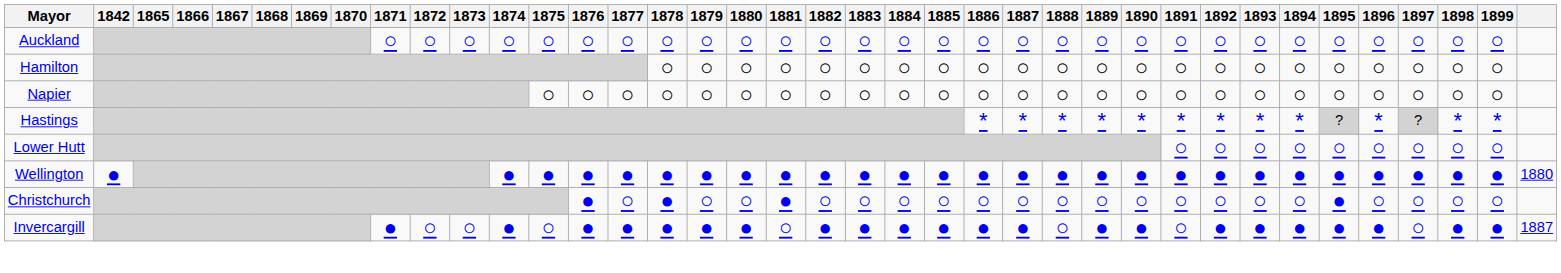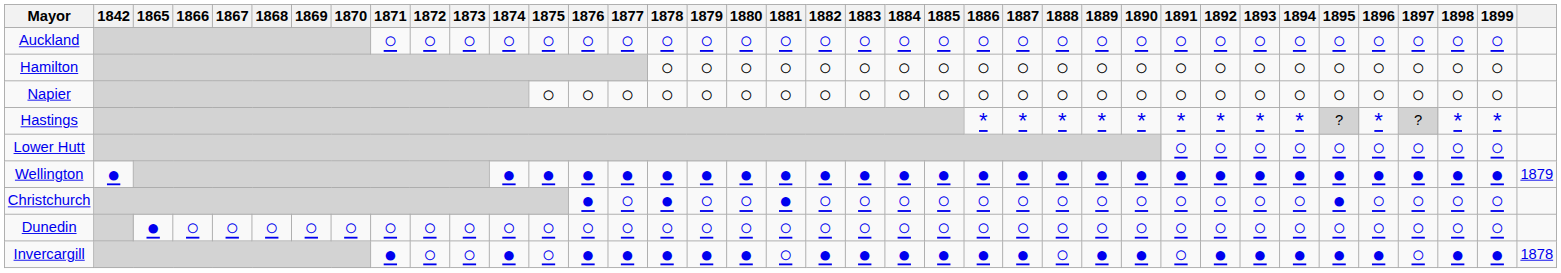Wellington | column 38: 1880 -> 1879
+ row: Dunedin | ● | ○ | ○ | ○ | ○ | ○ | ○ | ○ | ○ | ○ | ○ | ○ | ○ | ○ | ○ | ○ | ○ | ○ | ○ | ○ | ○ | ○ | ○ | ○ | ○ | ○ | ○ | ○ | ○ | ○ | ○ | ○ | ○ | ○ | ○
Invercargill | column 38: 1887 -> 1878
